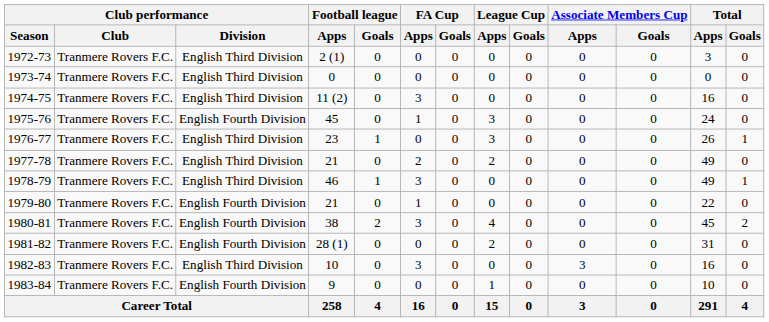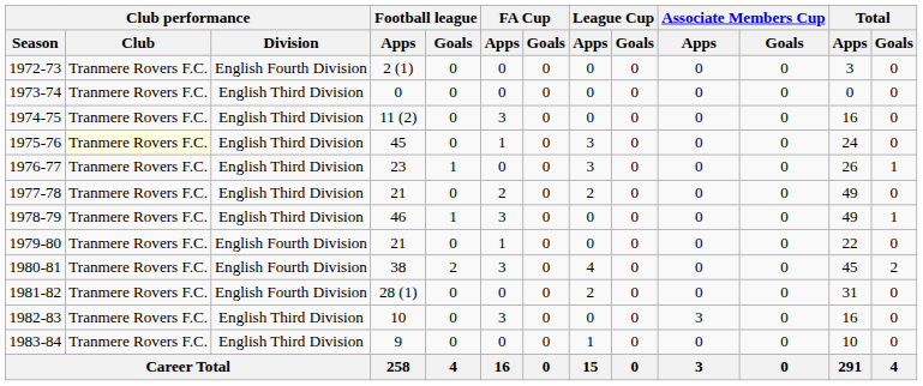1972-73 | Club performance / Division: English Third Division -> English Fourth Division
1975-76 | Club performance / Club: no background -> lightyellow background
1975-76 | Club performance / Division: English Fourth Division -> English Third Division
1983-84 | Club performance / Division: English Fourth Division -> English Third Division
